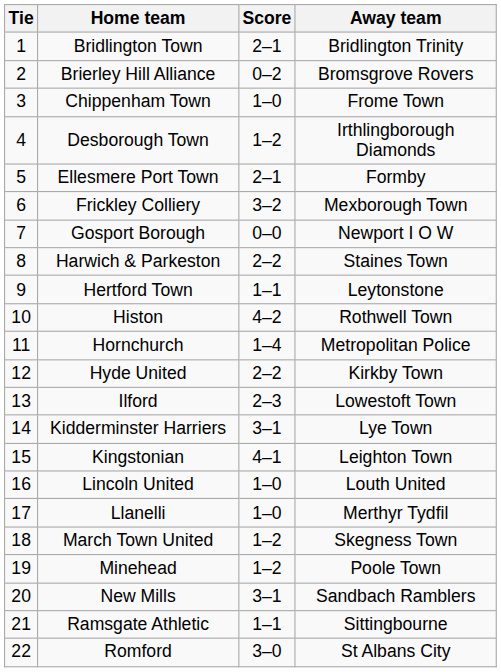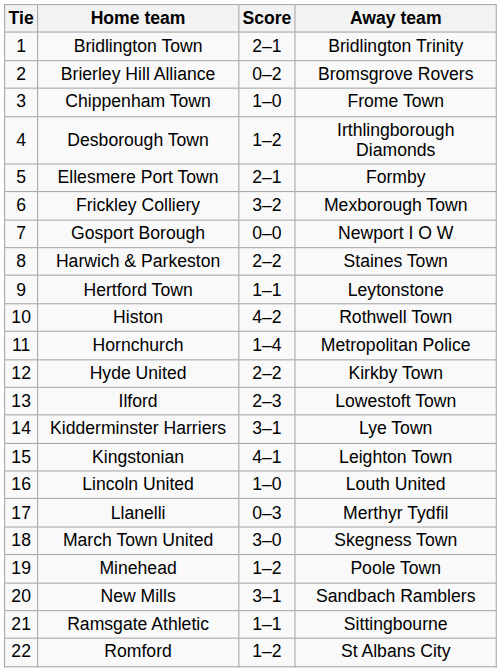Llanelli | Score: 1–0 -> 0–3
March Town United | Score: 1–2 -> 3–0
Romford | Score: 3–0 -> 1–2
